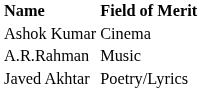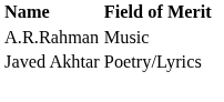- row: Ashok Kumar | Cinema
